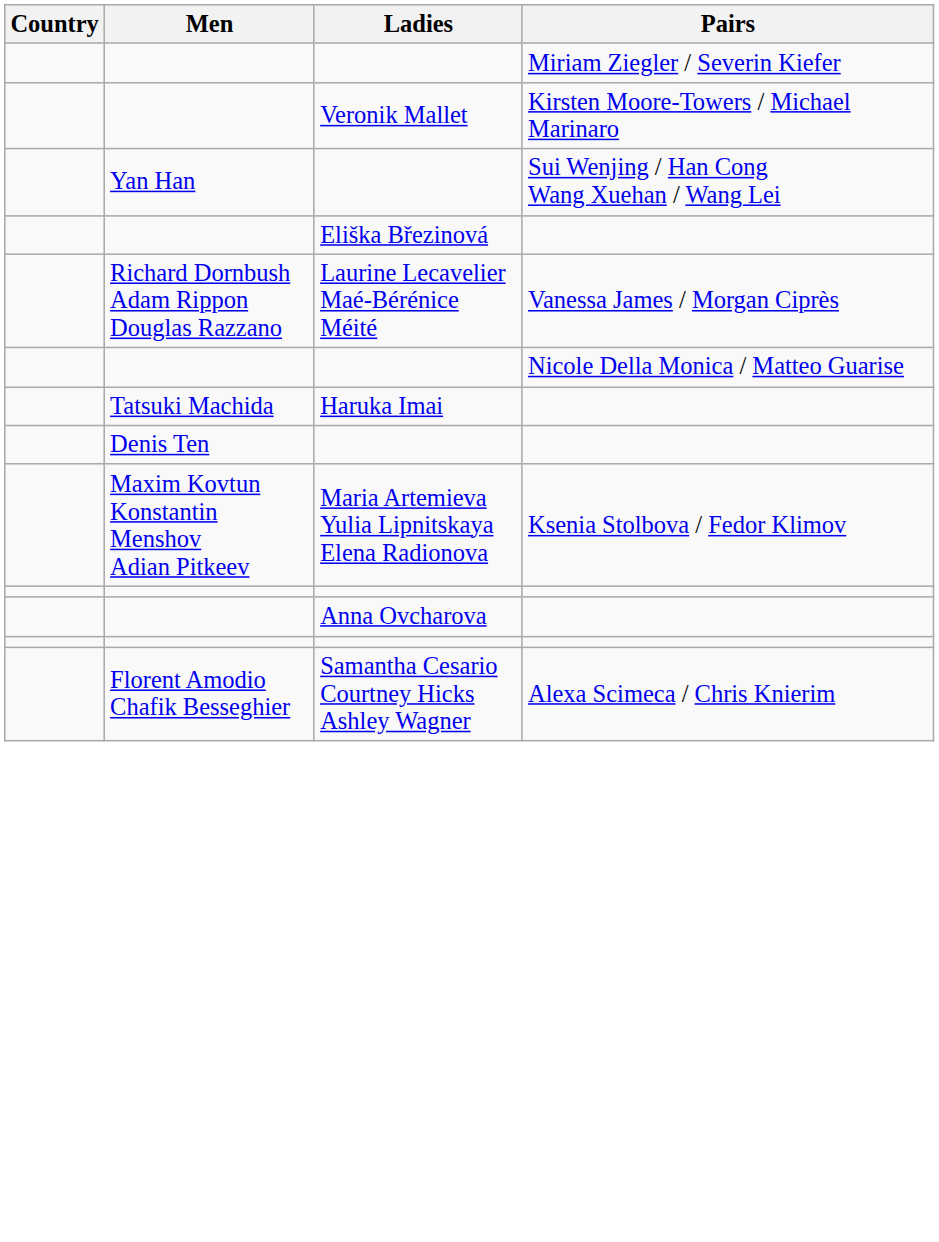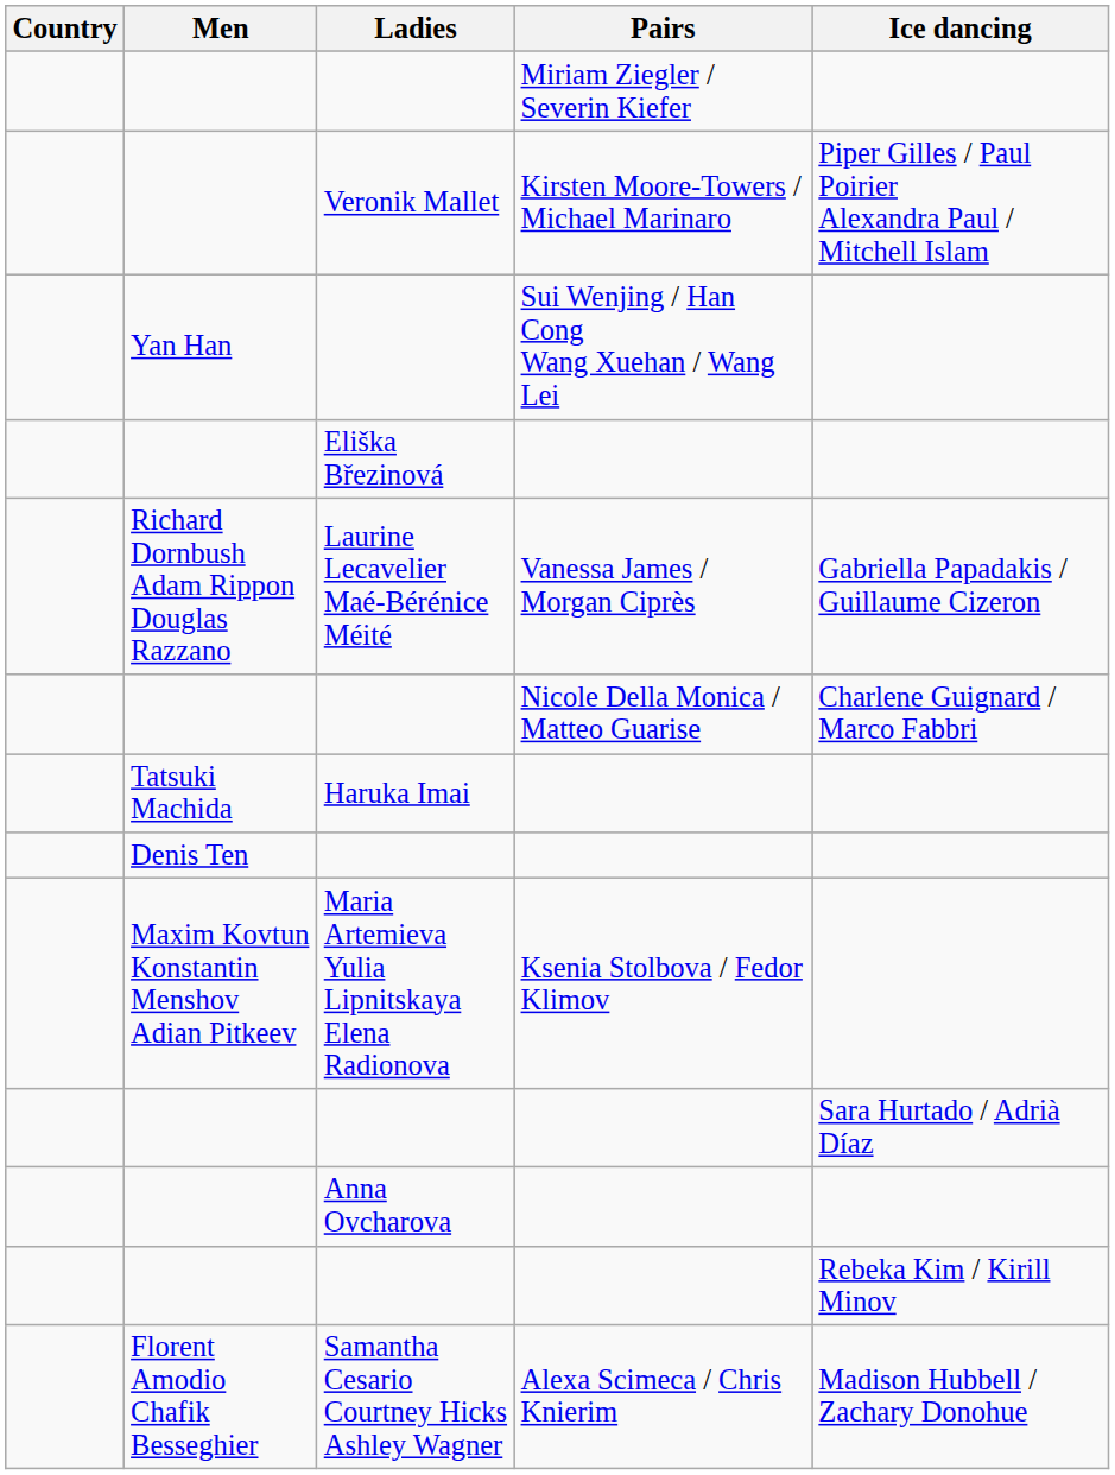+ column: Ice dancing | Piper Gilles / Paul Poirier Alexandra Paul / Mitchell Islam | Gabriella Papadakis / Guillaume Cizeron | Charlene Guignard / Marco Fabbri | Sara Hurtado / Adrià Díaz | Rebeka Kim / Kirill Minov | Madison Hubbell / Zachary Donohue
